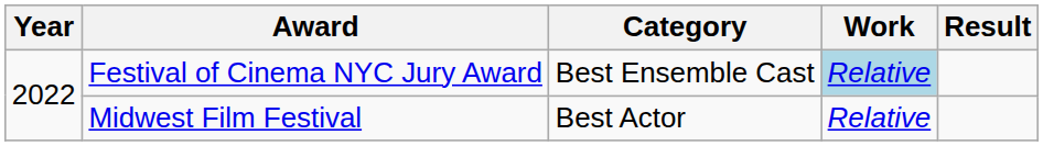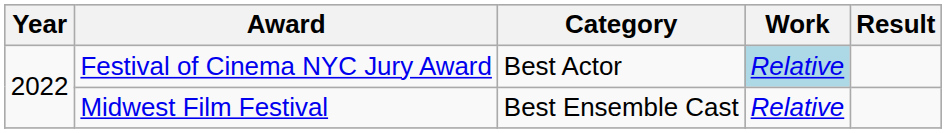Festival of Cinema NYC Jury Award | Category: Best Ensemble Cast -> Best Actor
Midwest Film Festival | Category: Best Actor -> Best Ensemble Cast
